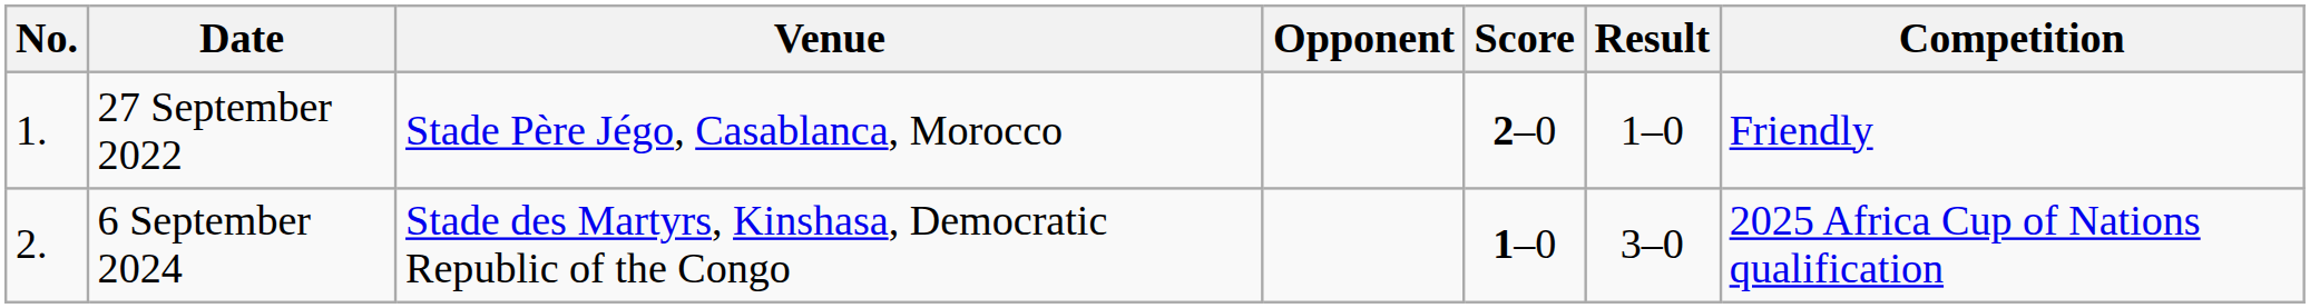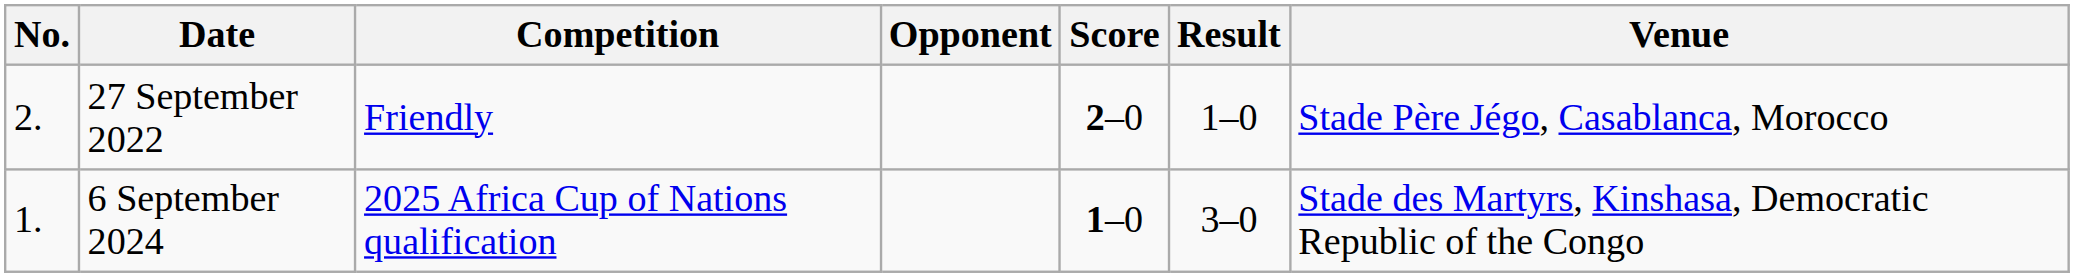columns swapped: Venue <-> Competition
27 September 2022 | No.: 1. -> 2.
6 September 2024 | No.: 2. -> 1.
